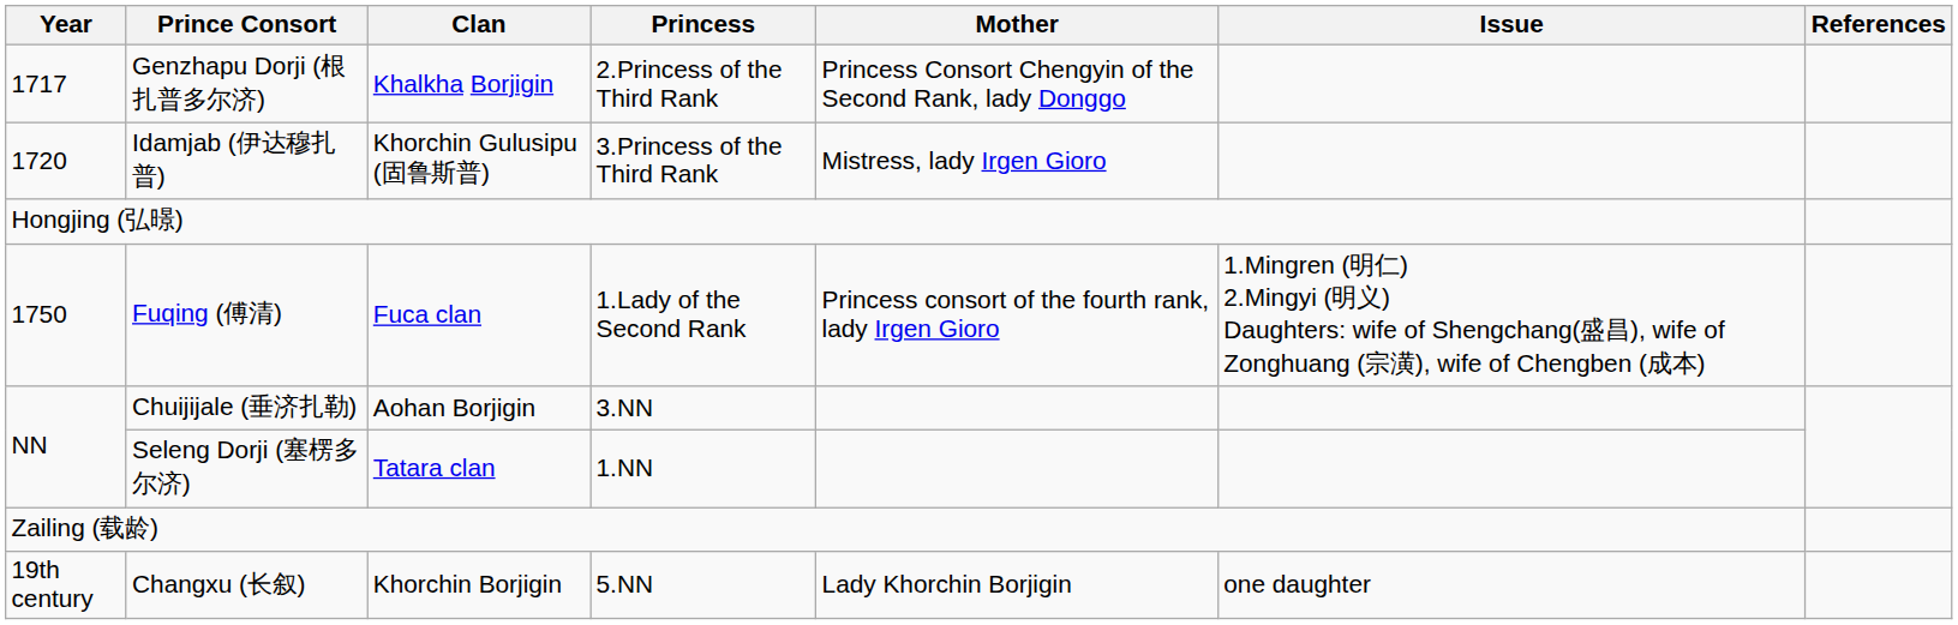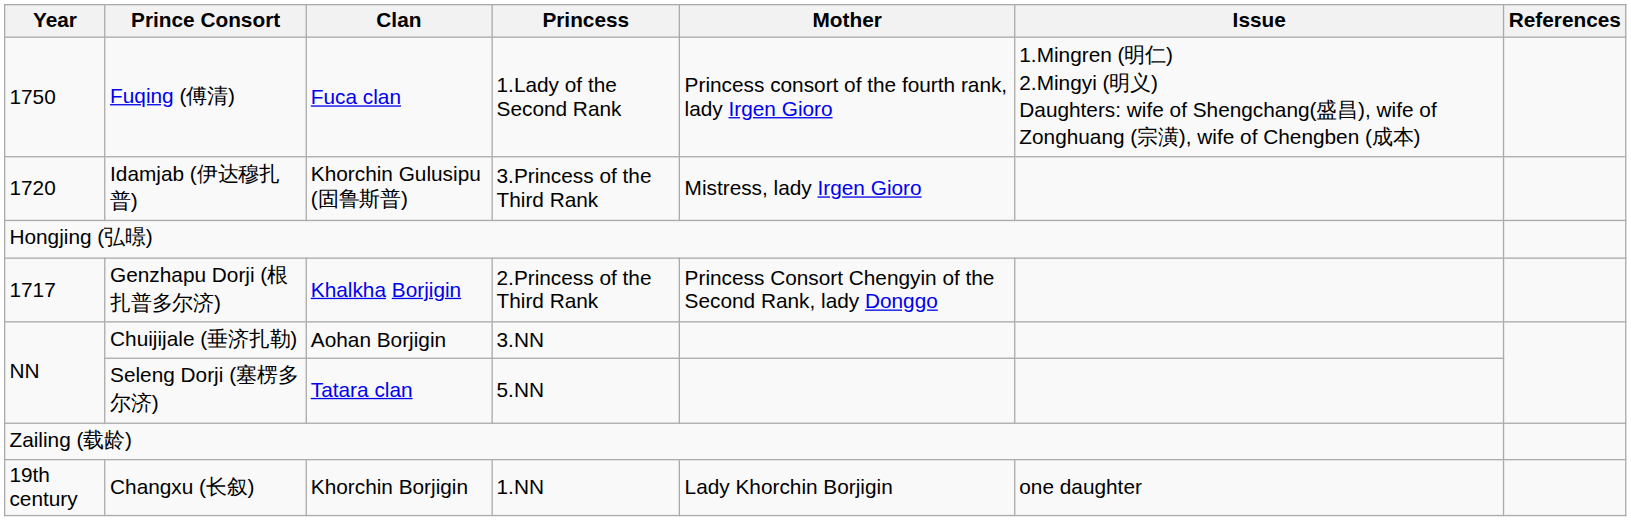rows swapped: Genzhapu Dorji (根扎普多尔济) <-> Fuqing (傅清)
Seleng Dorji (塞楞多尔济) | Princess: 1.NN -> 5.NN
Changxu (长叙) | Princess: 5.NN -> 1.NN
